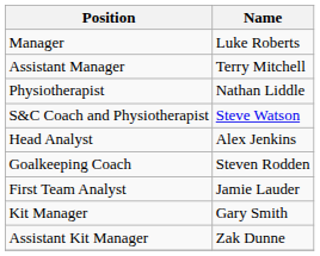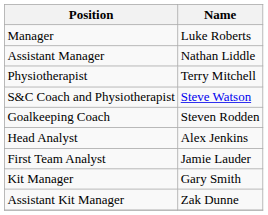Assistant Manager | Name: Terry Mitchell -> Nathan Liddle
Physiotherapist | Name: Nathan Liddle -> Terry Mitchell
rows swapped: Goalkeeping Coach <-> Head Analyst
